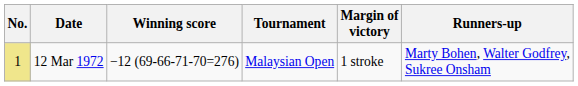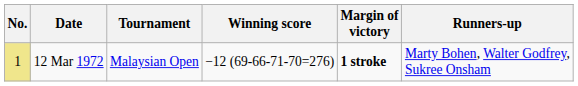columns swapped: Tournament <-> Winning score
12 Mar 1972 | Margin of victory: normal -> bold
